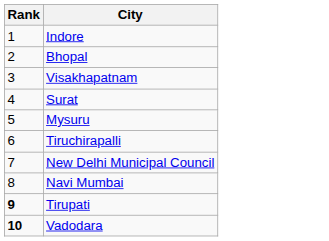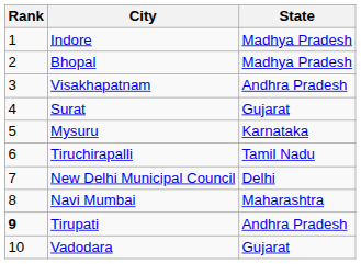+ column: State | Madhya Pradesh | Madhya Pradesh | Andhra Pradesh | Gujarat | Karnataka | Tamil Nadu | Delhi | Maharashtra | Andhra Pradesh | Gujarat
Vadodara | Rank: bold -> normal
